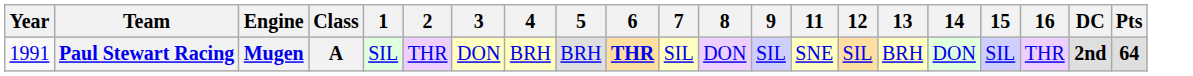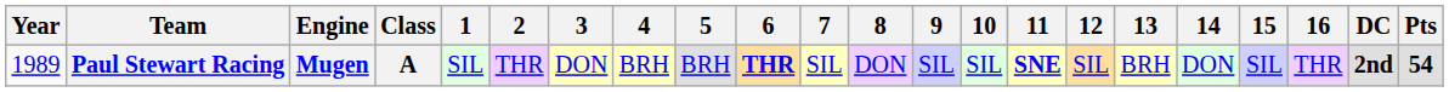+ column: 10 | SIL
Paul Stewart Racing | Year: 1991 -> 1989
Paul Stewart Racing | 11: normal -> bold
Paul Stewart Racing | Pts: 64 -> 54
